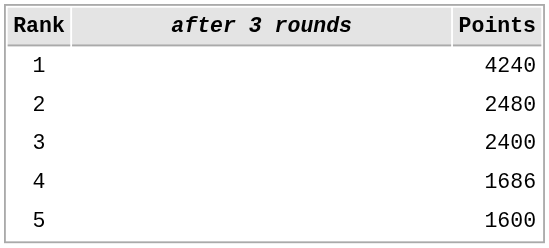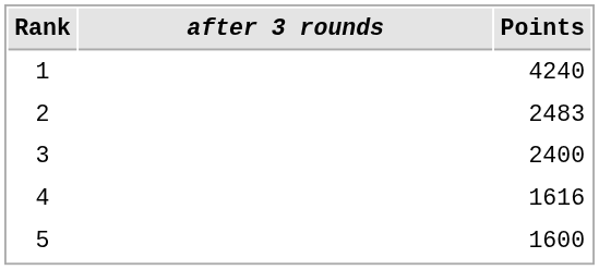2 | Points: 2480 -> 2483
4 | Points: 1686 -> 1616
